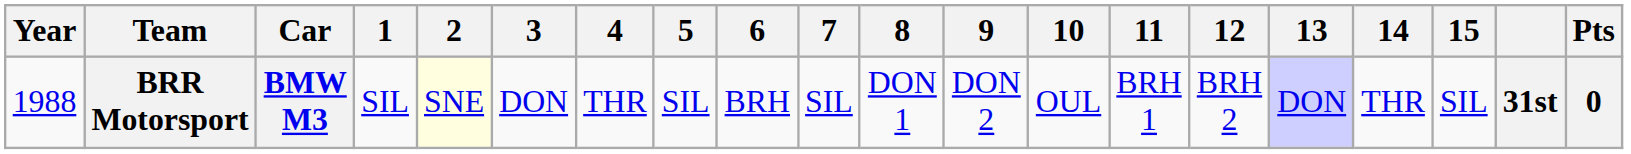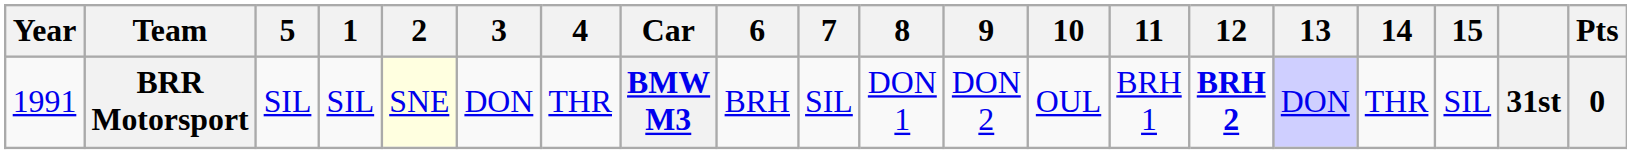columns swapped: Car <-> 5
BRR Motorsport | Year: 1988 -> 1991
BRR Motorsport | 12: normal -> bold
